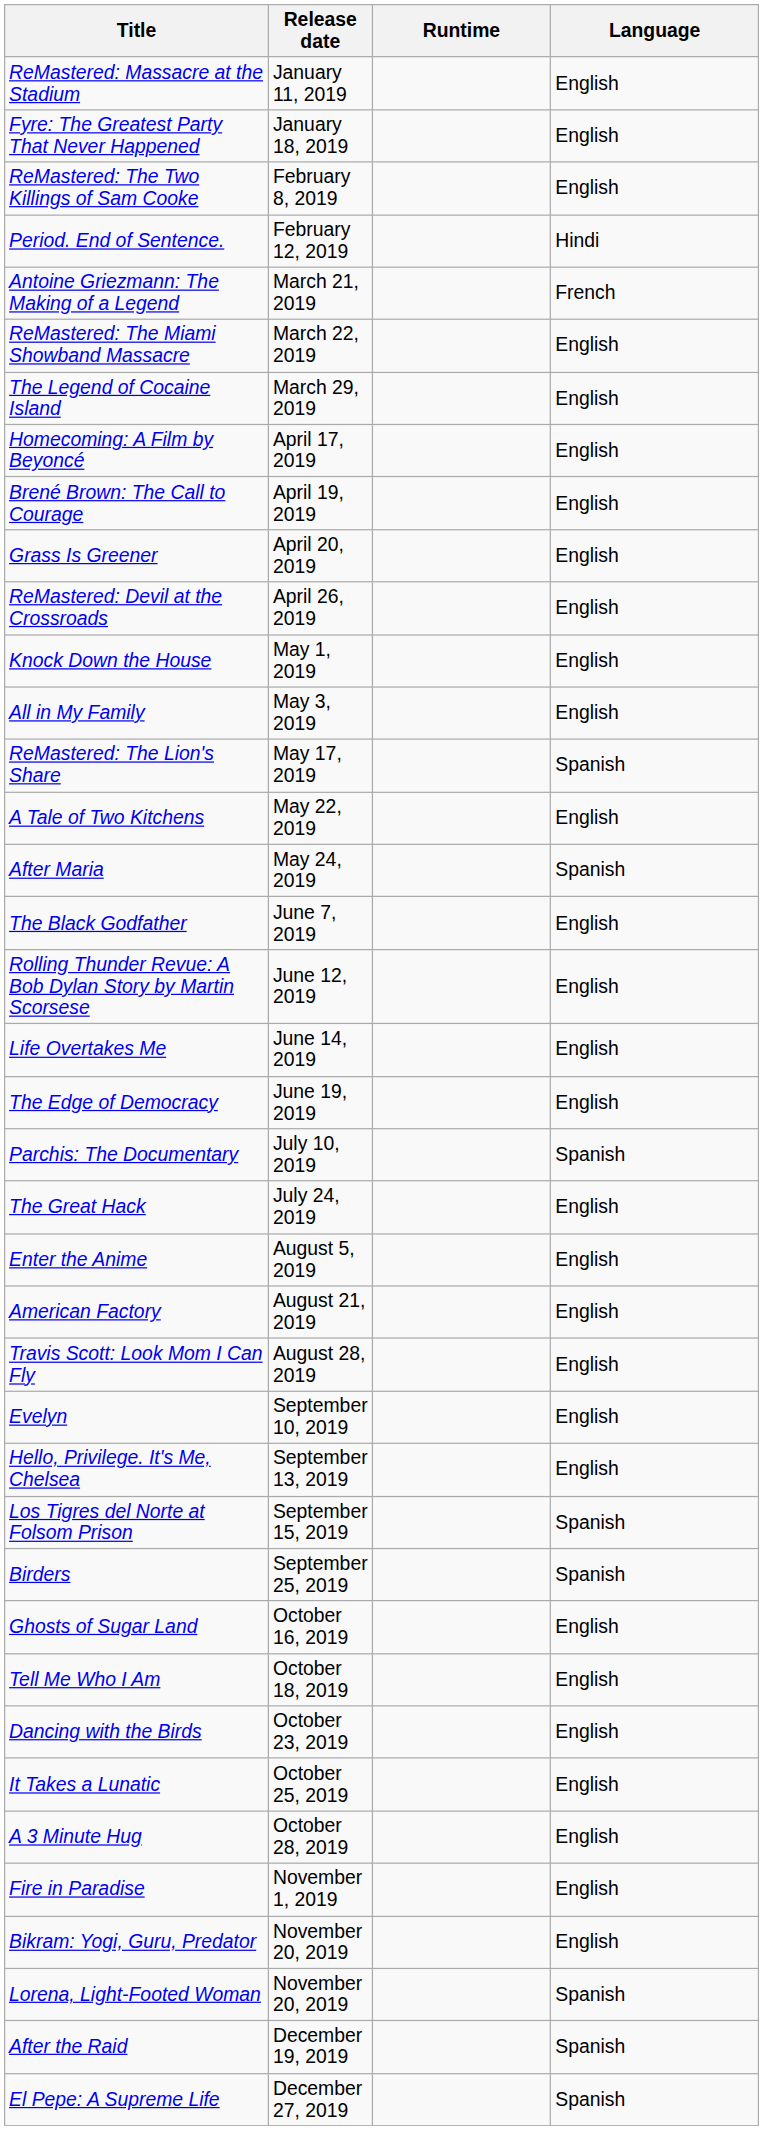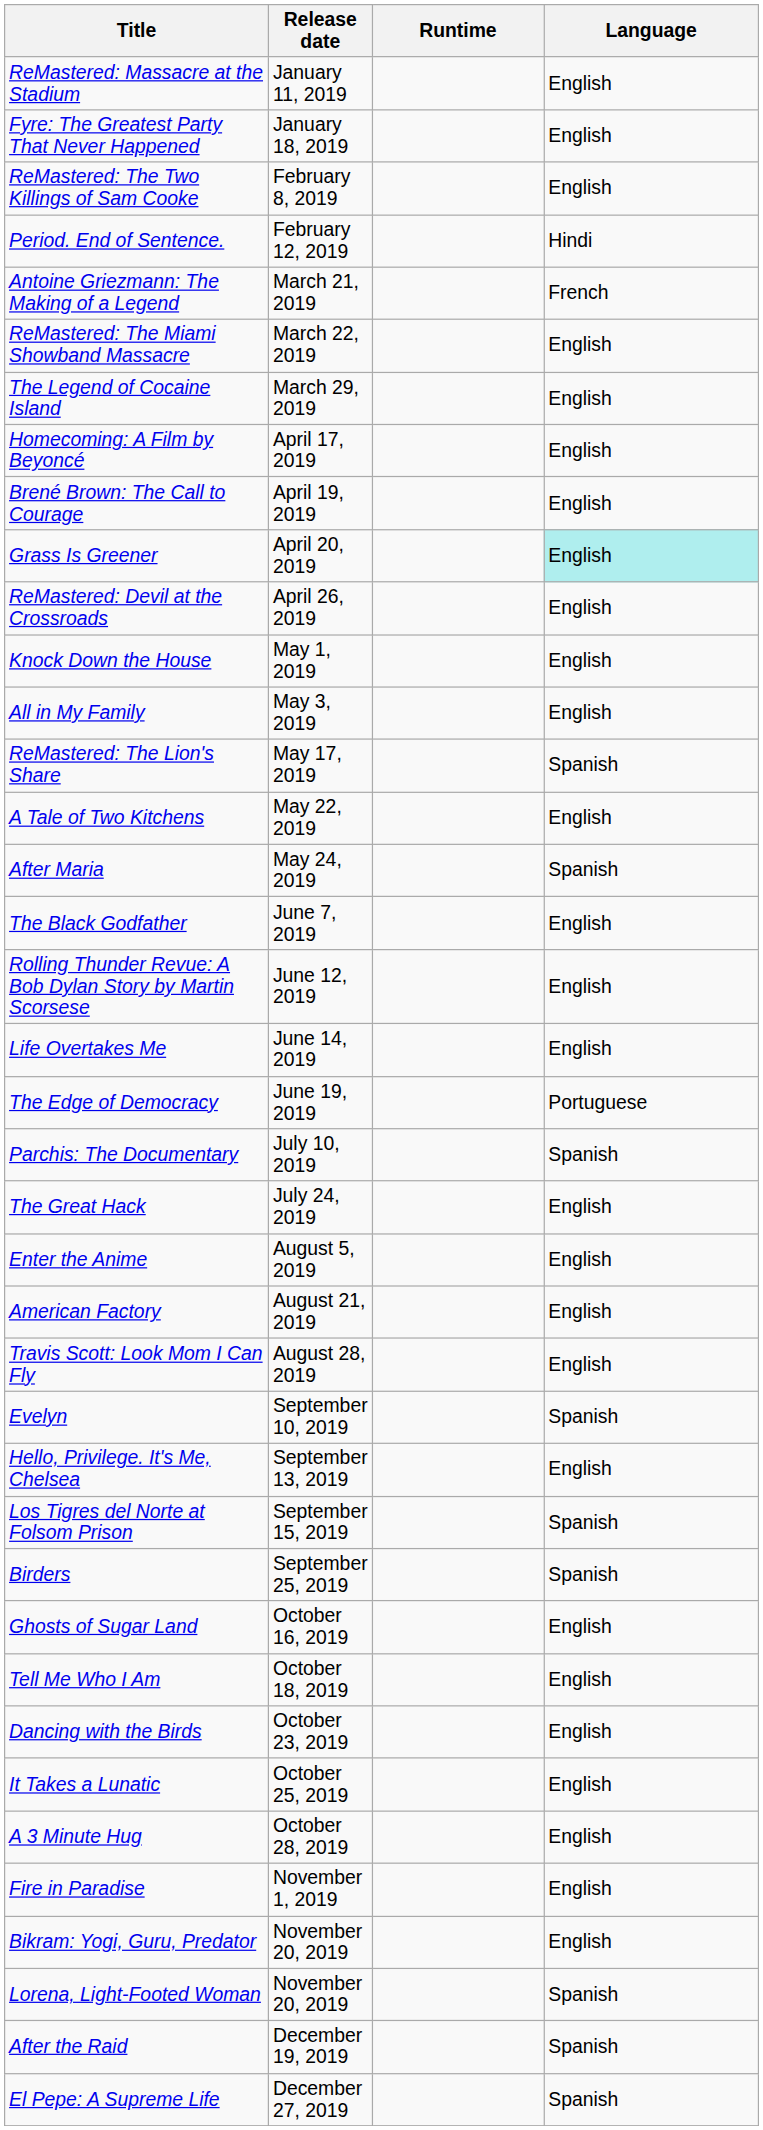Grass Is Greener | Language: no background -> paleturquoise background
The Edge of Democracy | Language: English -> Portuguese
Evelyn | Language: English -> Spanish
